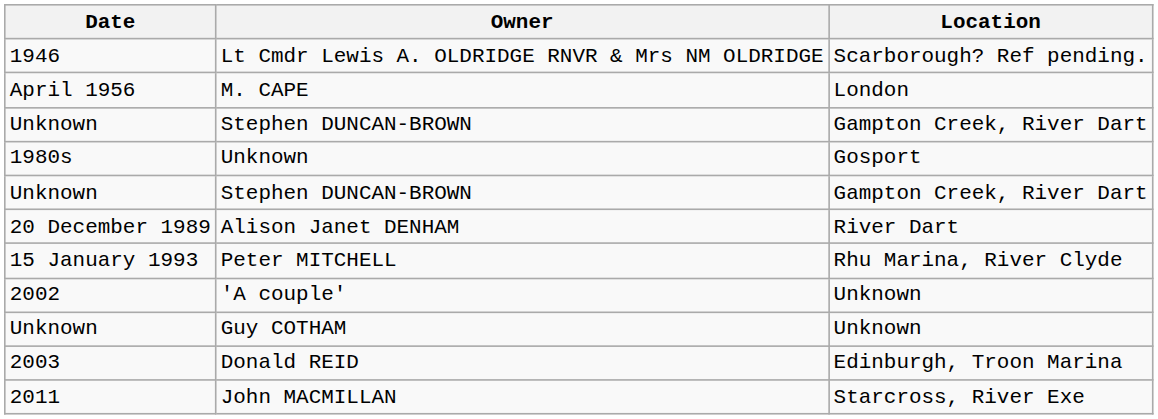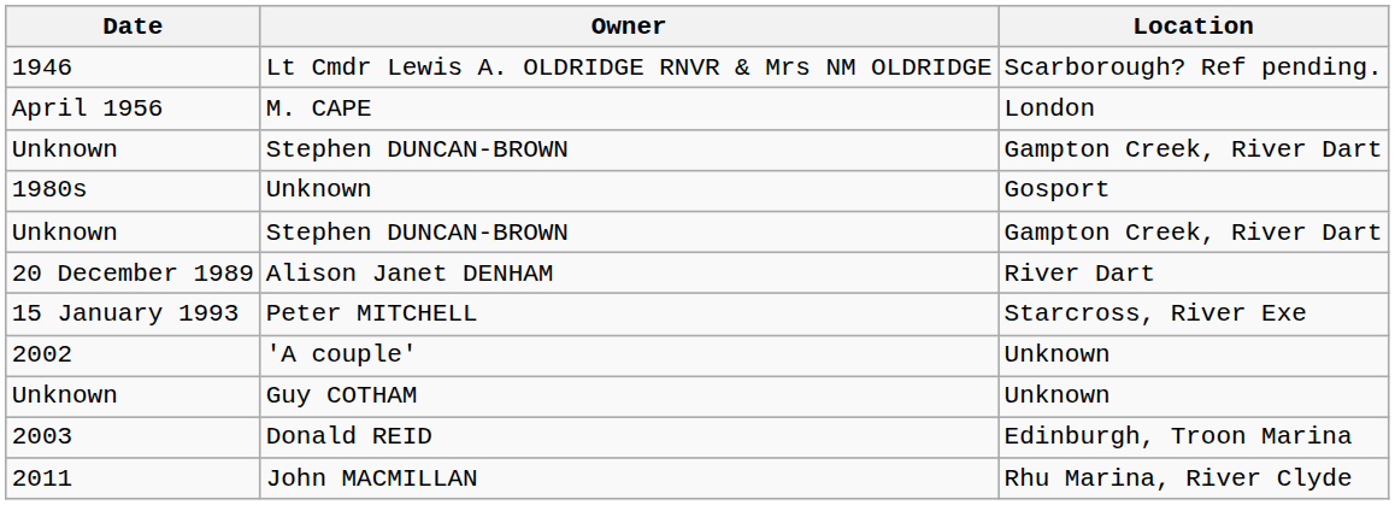Peter MITCHELL | Location: Rhu Marina, River Clyde -> Starcross, River Exe
John MACMILLAN | Location: Starcross, River Exe -> Rhu Marina, River Clyde
